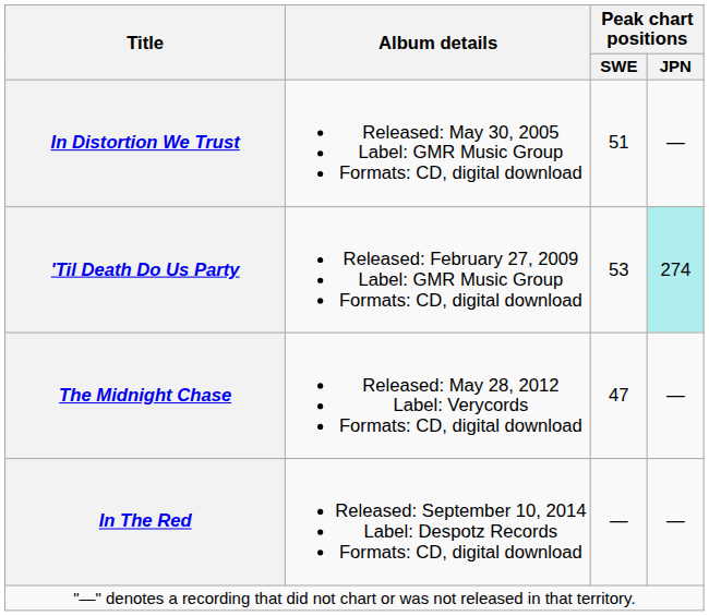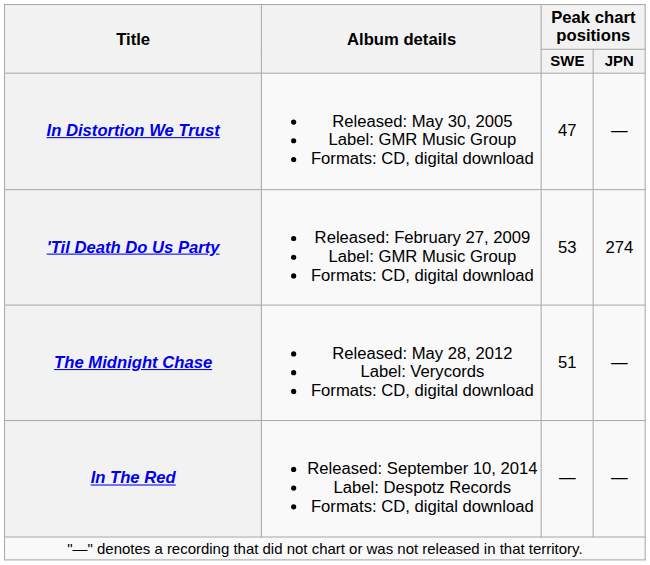In Distortion We Trust | Peak chart positions / SWE: 51 -> 47
'Til Death Do Us Party | Peak chart positions / JPN: paleturquoise background -> no background
The Midnight Chase | Peak chart positions / SWE: 47 -> 51
